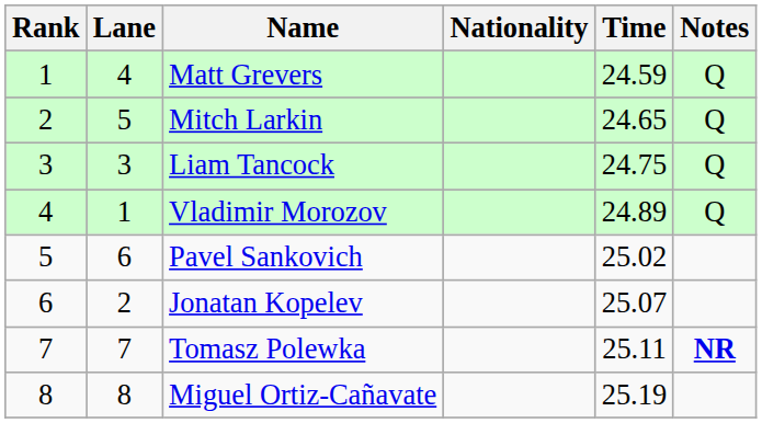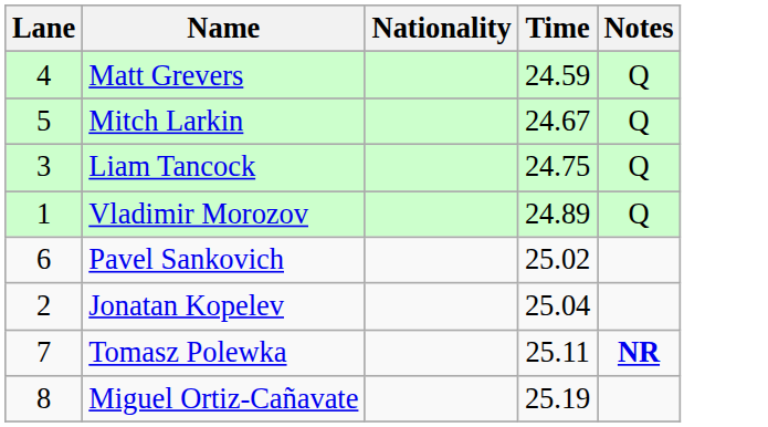- column: Rank | 1 | 2 | 3 | 4 | 5 | 6 | 7 | 8
Mitch Larkin | Time: 24.65 -> 24.67
Jonatan Kopelev | Time: 25.07 -> 25.04
